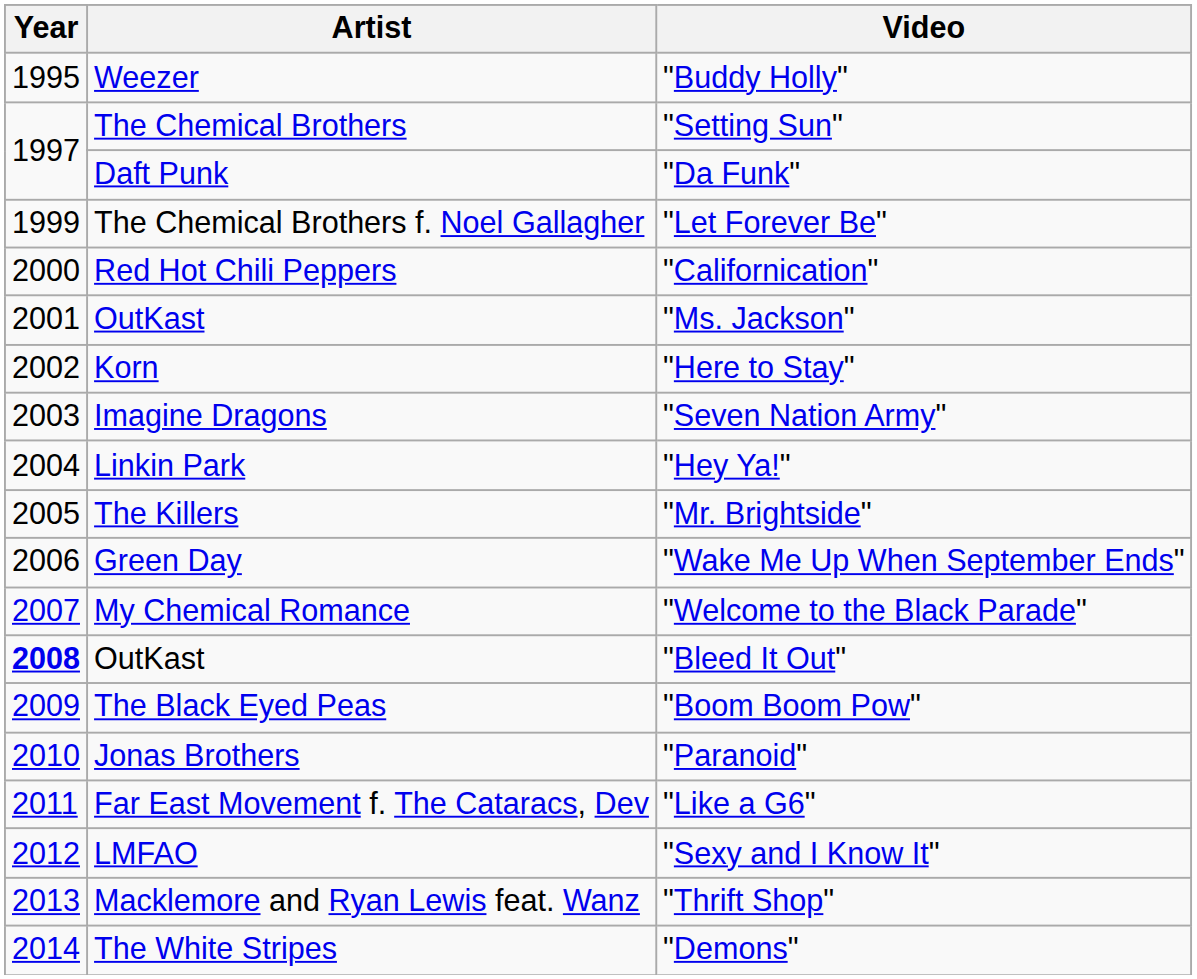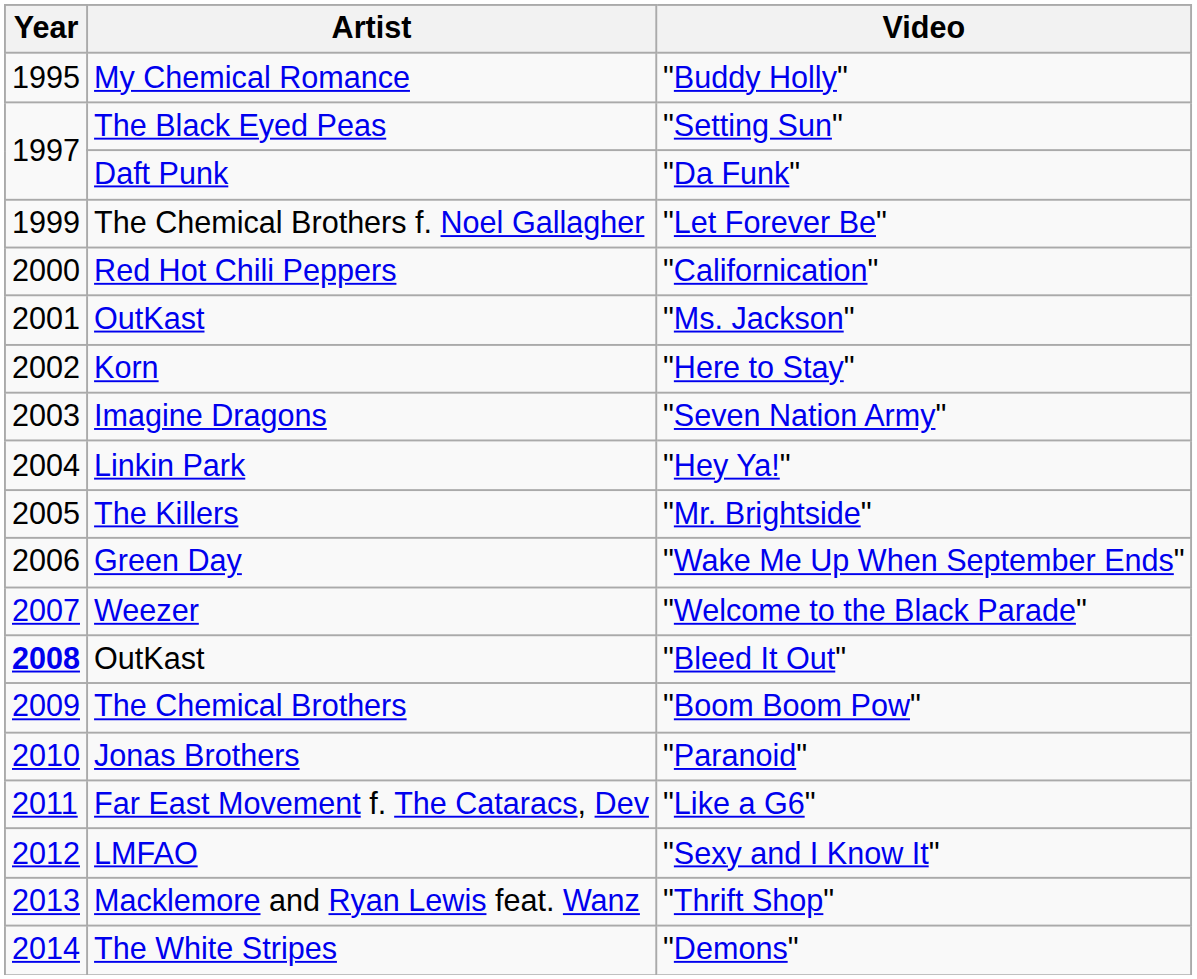"Buddy Holly" | Artist: Weezer -> My Chemical Romance
"Setting Sun" | Artist: The Chemical Brothers -> The Black Eyed Peas
"Welcome to the Black Parade" | Artist: My Chemical Romance -> Weezer
"Boom Boom Pow" | Artist: The Black Eyed Peas -> The Chemical Brothers
